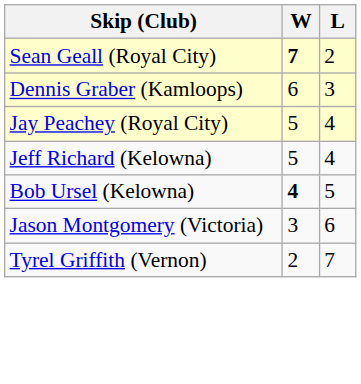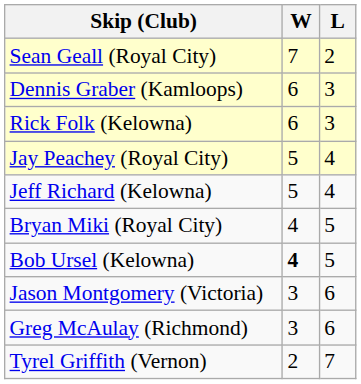Sean Geall (Royal City) | W: bold -> normal
+ row: Rick Folk (Kelowna) | 6 | 3
+ row: Bryan Miki (Royal City) | 4 | 5
+ row: Greg McAulay (Richmond) | 3 | 6
